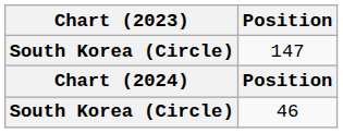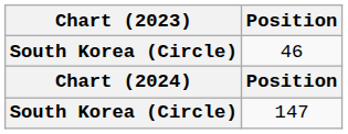rows swapped: 147 <-> 46
